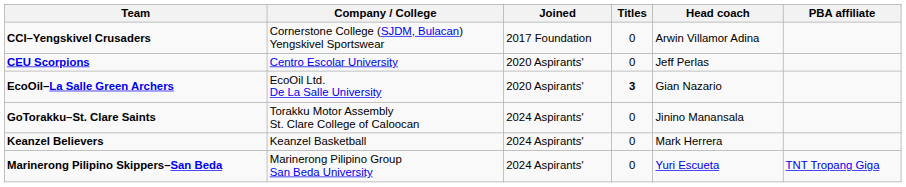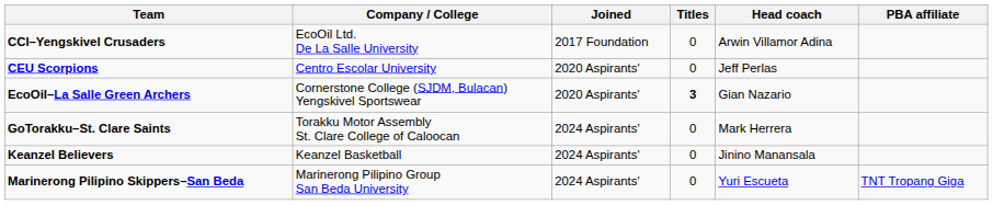CCI–Yengskivel Crusaders | Company / College: Cornerstone College (SJDM, Bulacan) Yengskivel Sportswear -> EcoOil Ltd. De La Salle University
EcoOil–La Salle Green Archers | Company / College: EcoOil Ltd. De La Salle University -> Cornerstone College (SJDM, Bulacan) Yengskivel Sportswear
GoTorakku–St. Clare Saints | Head coach: Jinino Manansala -> Mark Herrera
Keanzel Believers | Head coach: Mark Herrera -> Jinino Manansala
